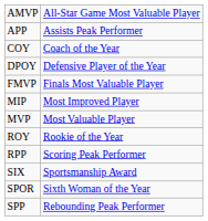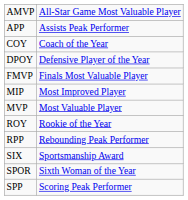RPP | column 2: Scoring Peak Performer -> Rebounding Peak Performer
SPP | column 2: Rebounding Peak Performer -> Scoring Peak Performer
